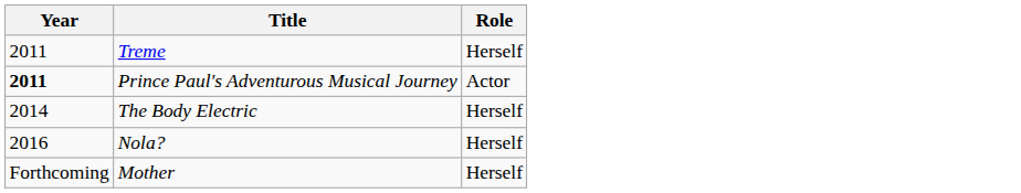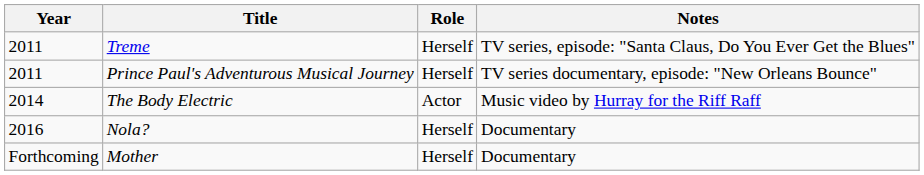+ column: Notes | TV series, episode: "Santa Claus, Do You Ever Get the Blues" | TV series documentary, episode: "New Orleans Bounce" | Music video by Hurray for the Riff Raff | Documentary | Documentary
Prince Paul's Adventurous Musical Journey | Year: bold -> normal
Prince Paul's Adventurous Musical Journey | Role: Actor -> Herself
The Body Electric | Role: Herself -> Actor
